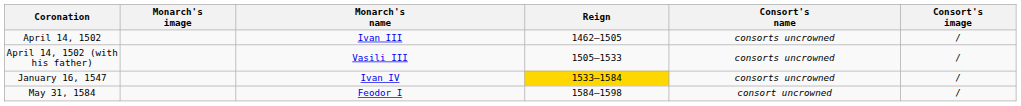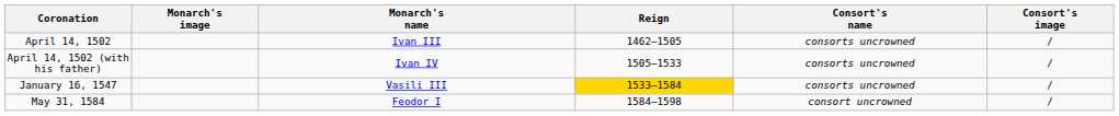April 14, 1502 (with his father) | Monarch's name: Vasili III -> Ivan IV
January 16, 1547 | Monarch's name: Ivan IV -> Vasili III
